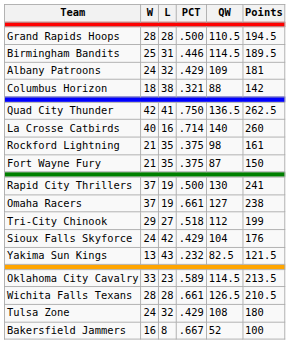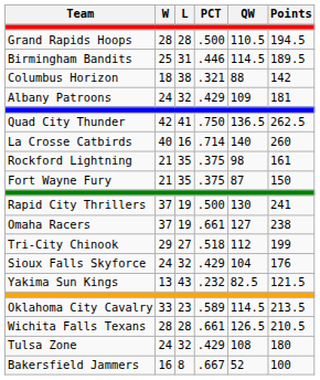rows swapped: Albany Patroons <-> Columbus Horizon
Sioux Falls Skyforce | L: 42 -> 32
